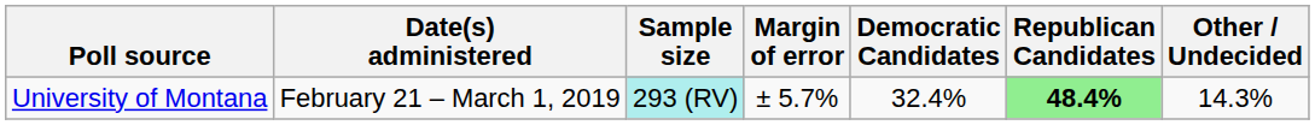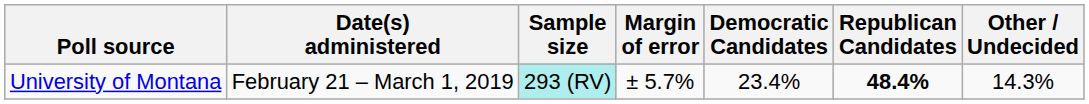University of Montana | Democratic Candidates: 32.4% -> 23.4%
University of Montana | Republican Candidates: lightgreen background -> no background
